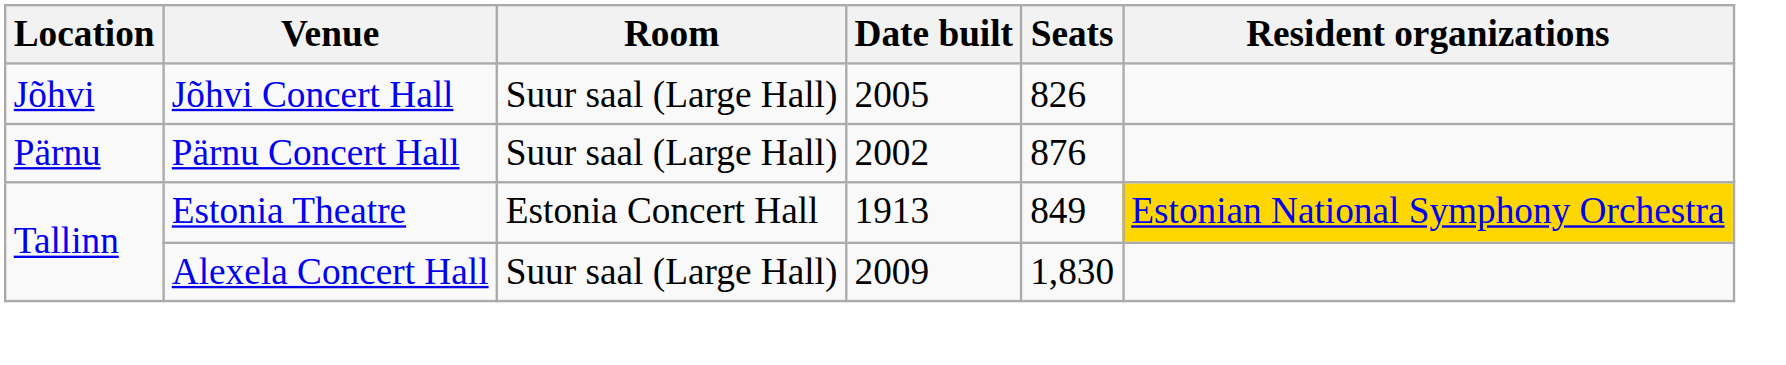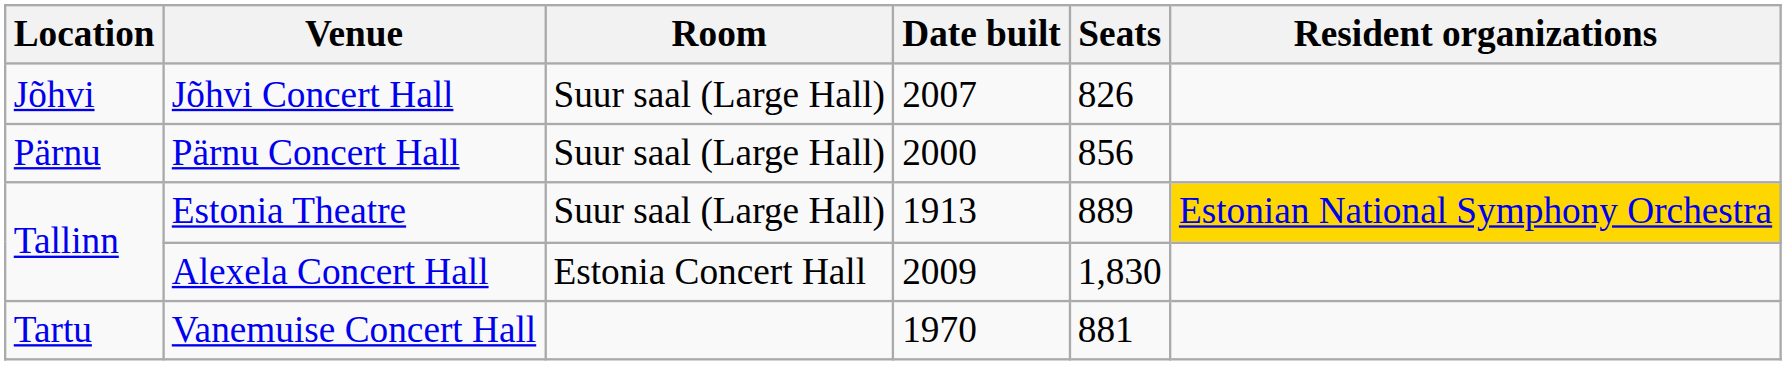Jõhvi Concert Hall | Date built: 2005 -> 2007
Pärnu Concert Hall | Date built: 2002 -> 2000
Pärnu Concert Hall | Seats: 876 -> 856
Estonia Theatre | Room: Estonia Concert Hall -> Suur saal (Large Hall)
Estonia Theatre | Seats: 849 -> 889
Alexela Concert Hall | Room: Suur saal (Large Hall) -> Estonia Concert Hall
+ row: Tartu | Vanemuise Concert Hall | 1970 | 881
